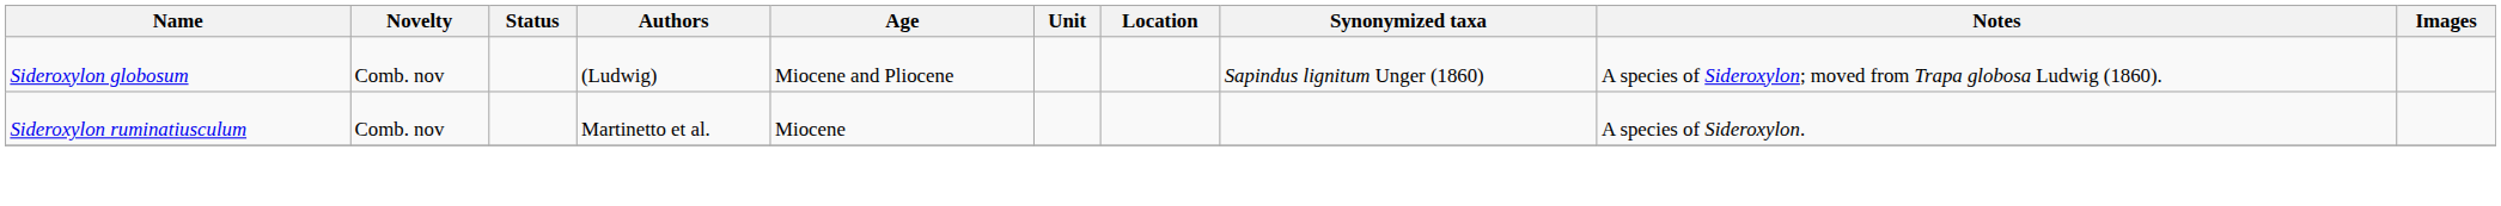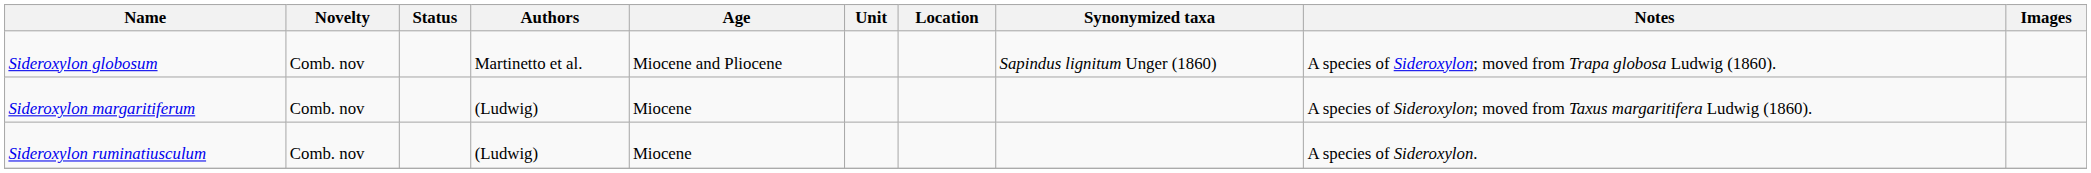Sideroxylon globosum | Authors: (Ludwig) -> Martinetto et al.
+ row: Sideroxylon margaritiferum | Comb. nov | (Ludwig) | Miocene | A species of Sideroxylon; moved from Taxus margaritifera Ludwig (1860).
Sideroxylon ruminatiusculum | Authors: Martinetto et al. -> (Ludwig)
